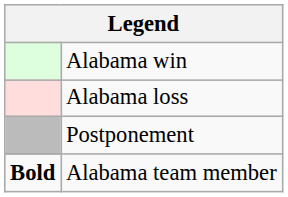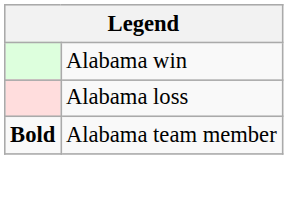- row: Postponement
